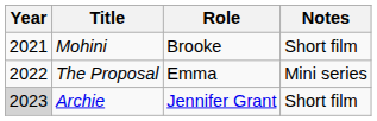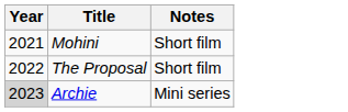- column: Role | Brooke | Emma | Jennifer Grant
The Proposal | Notes: Mini series -> Short film
Archie | Notes: Short film -> Mini series
